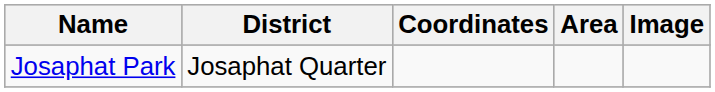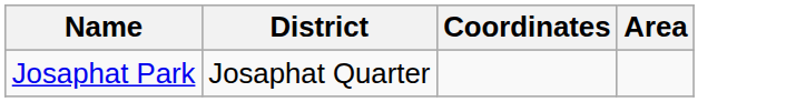- column: Image
